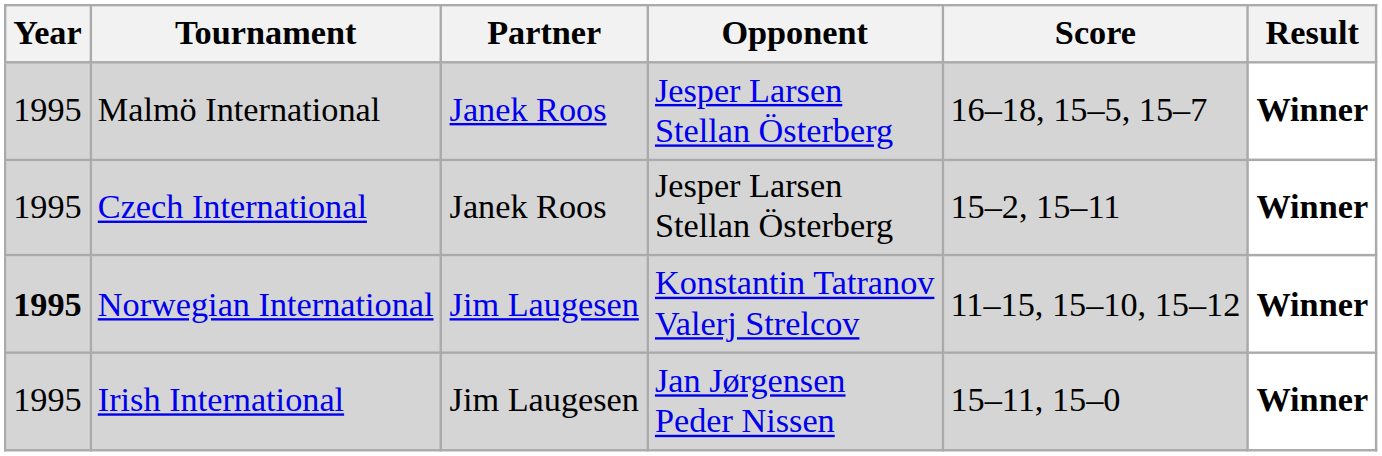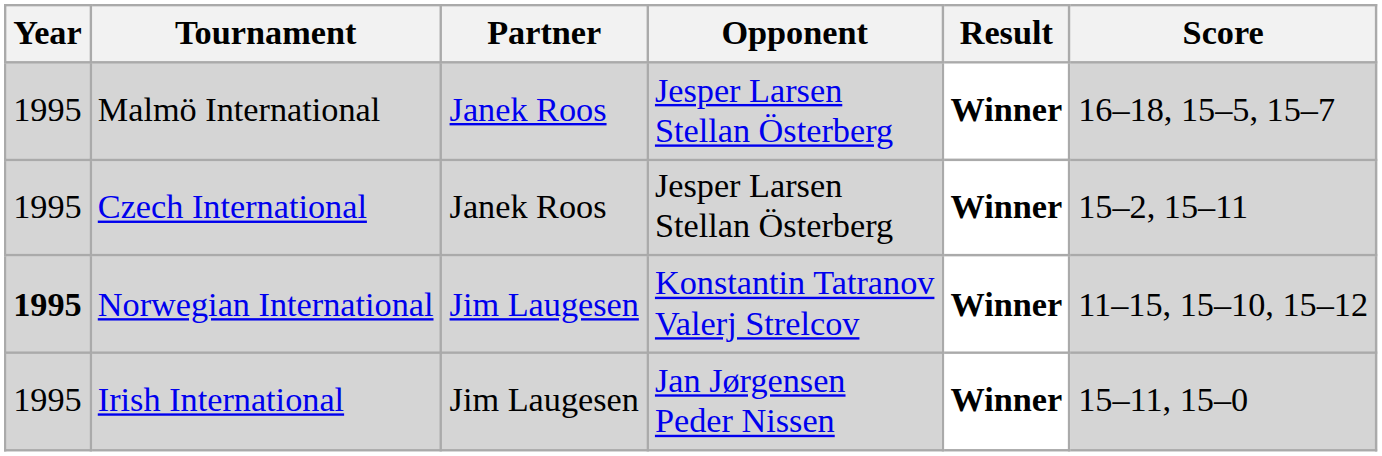columns swapped: Score <-> Result
